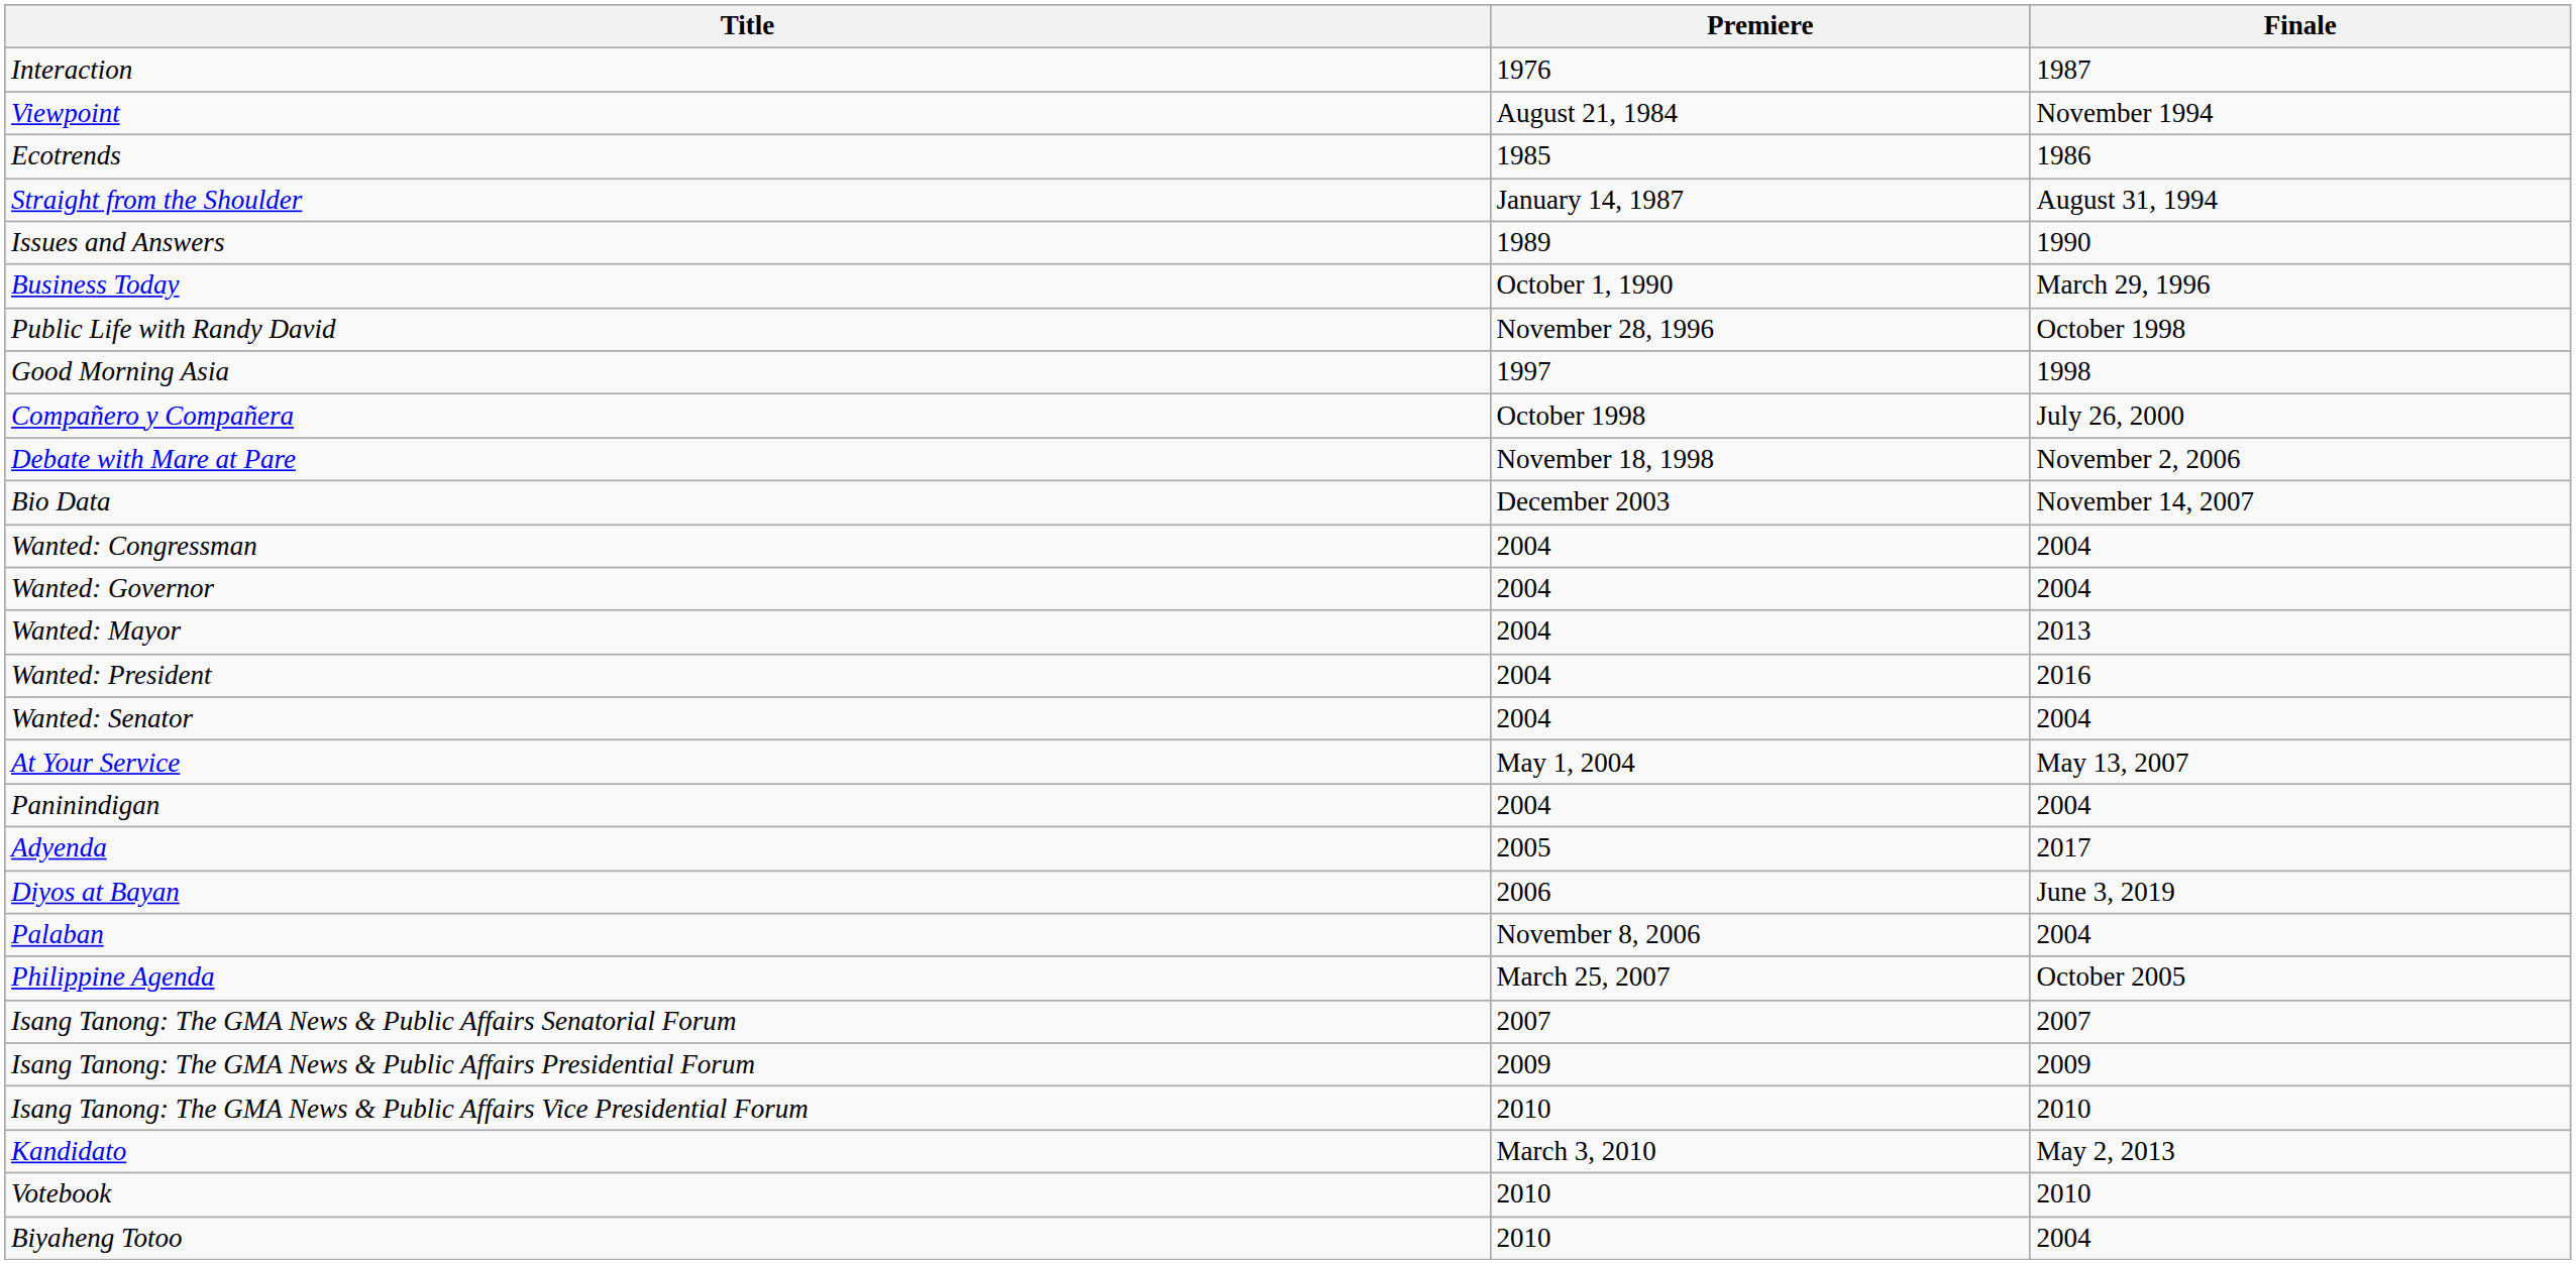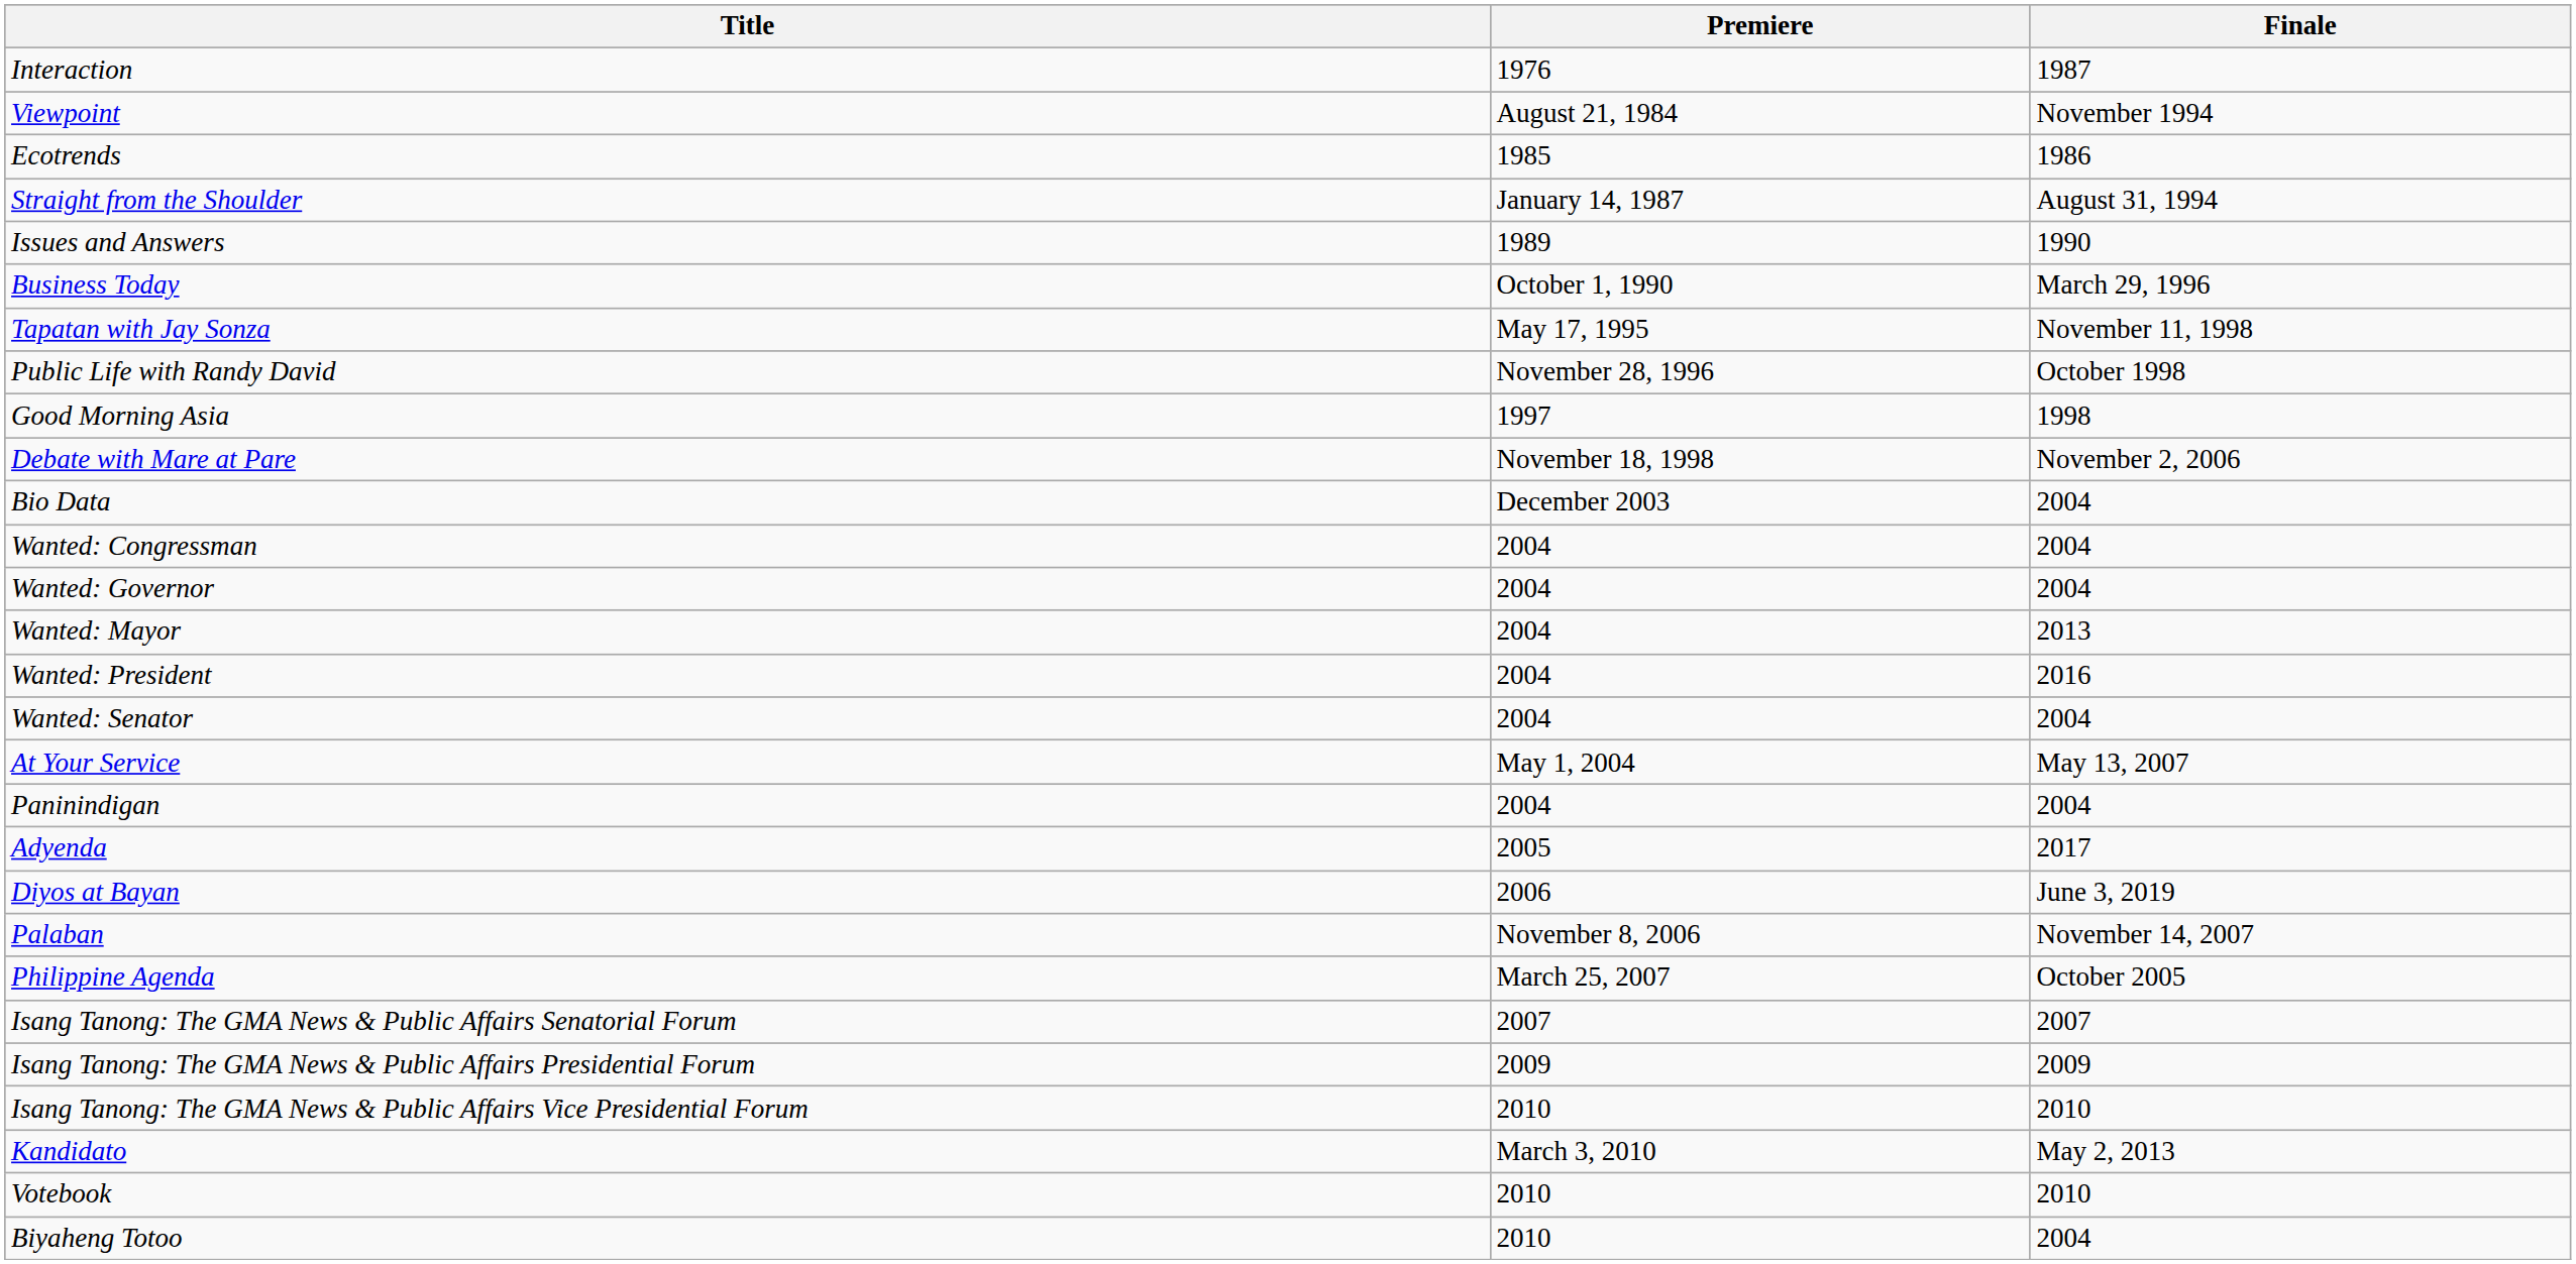+ row: Tapatan with Jay Sonza | May 17, 1995 | November 11, 1998
- row: Compañero y Compañera | October 1998 | July 26, 2000
Bio Data | Finale: November 14, 2007 -> 2004
Palaban | Finale: 2004 -> November 14, 2007
